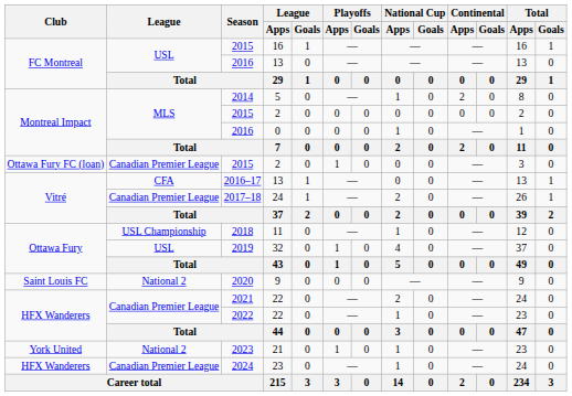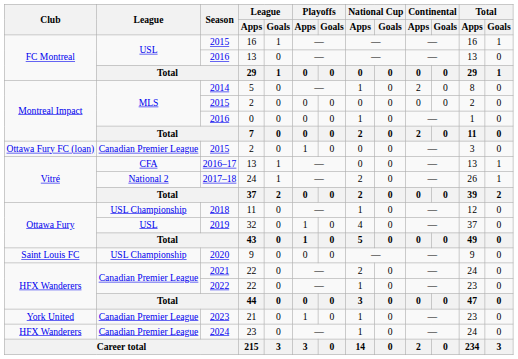2017–18 | League: Canadian Premier League -> National 2
2020 | League: National 2 -> USL Championship
2023 | League: National 2 -> Canadian Premier League
